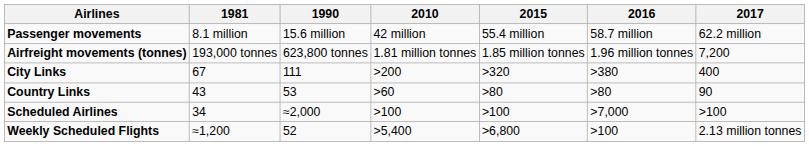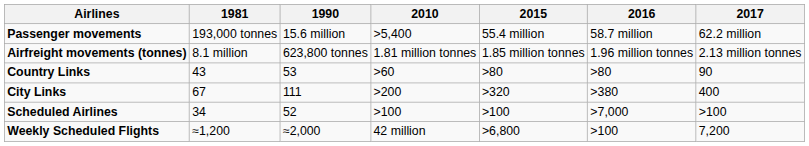Passenger movements | 1981: 8.1 million -> 193,000 tonnes
Passenger movements | 2010: 42 million -> >5,400
Airfreight movements (tonnes) | 1981: 193,000 tonnes -> 8.1 million
Airfreight movements (tonnes) | 2017: 7,200 -> 2.13 million tonnes
rows swapped: Country Links <-> City Links
Scheduled Airlines | 1990: ≈2,000 -> 52
Weekly Scheduled Flights | 1990: 52 -> ≈2,000
Weekly Scheduled Flights | 2010: >5,400 -> 42 million
Weekly Scheduled Flights | 2017: 2.13 million tonnes -> 7,200
